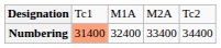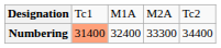Numbering | column 4: 33400 -> 33300
